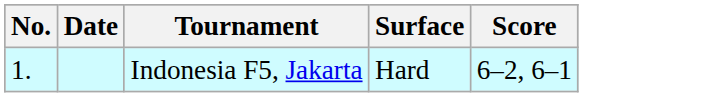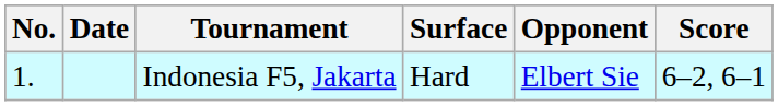+ column: Opponent | Elbert Sie
